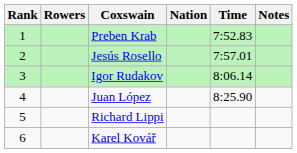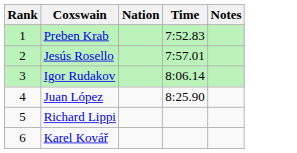- column: Rowers
